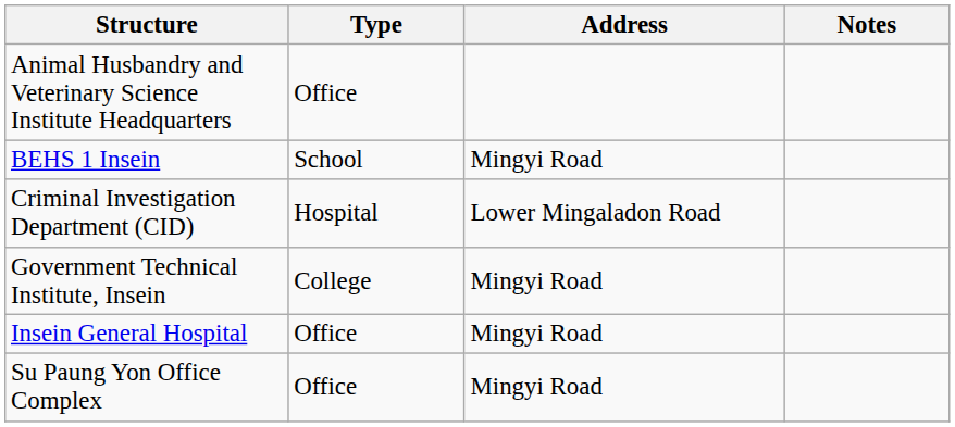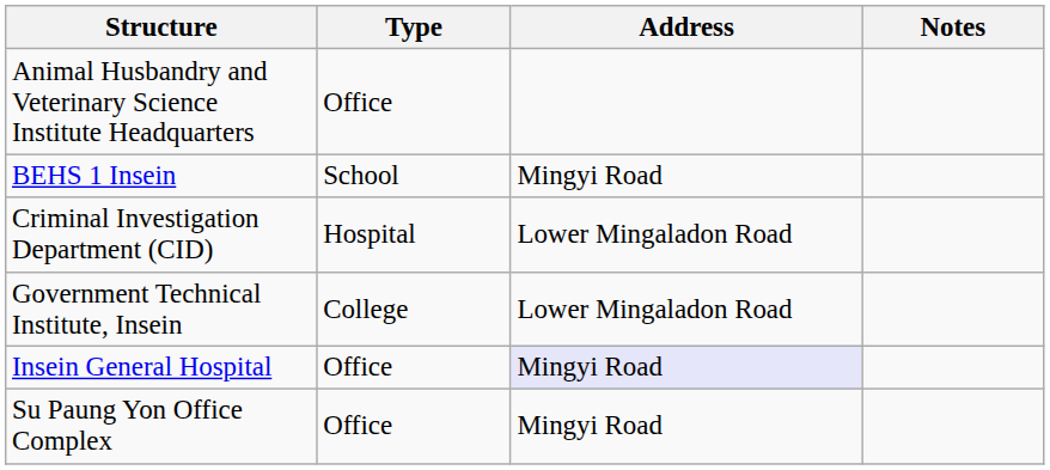Government Technical Institute, Insein | Address: Mingyi Road -> Lower Mingaladon Road
Insein General Hospital | Address: no background -> lavender background
